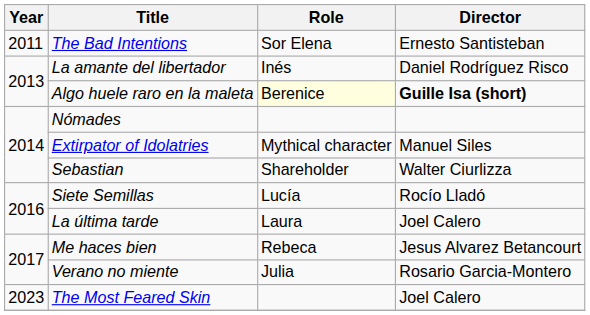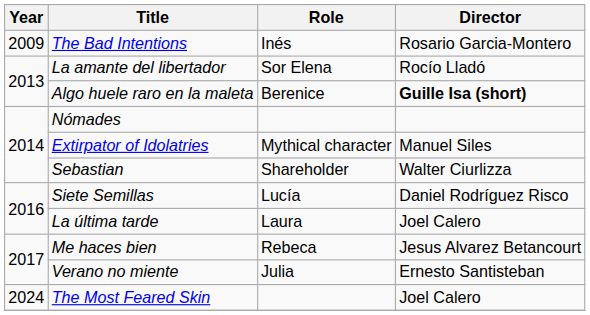The Bad Intentions | Year: 2011 -> 2009
The Bad Intentions | Role: Sor Elena -> Inés
The Bad Intentions | Director: Ernesto Santisteban -> Rosario Garcia-Montero
La amante del libertador | Role: Inés -> Sor Elena
La amante del libertador | Director: Daniel Rodríguez Risco -> Rocío Lladó
Algo huele raro en la maleta | Role: lightyellow background -> no background
Siete Semillas | Director: Rocío Lladó -> Daniel Rodríguez Risco
Verano no miente | Director: Rosario Garcia-Montero -> Ernesto Santisteban
The Most Feared Skin | Year: 2023 -> 2024
